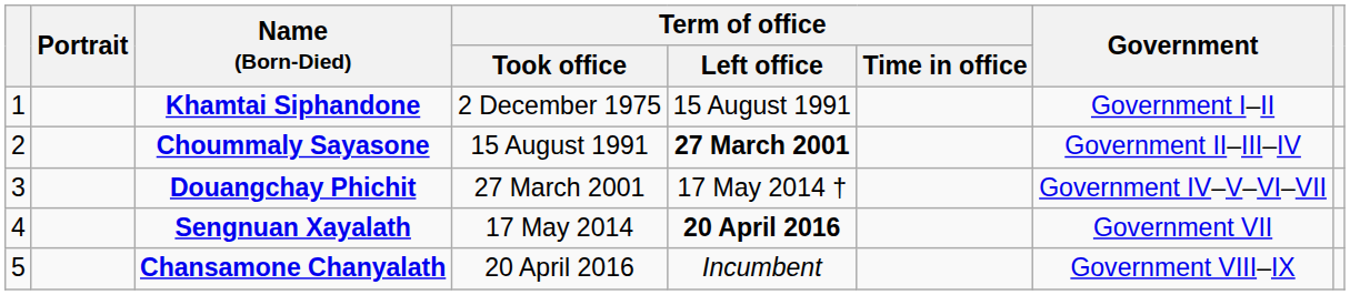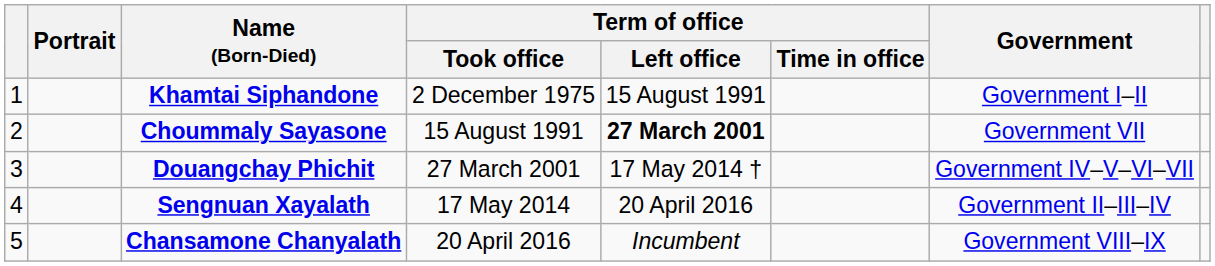Choummaly Sayasone | Government: Government II–III–IV -> Government VII
Sengnuan Xayalath | Term of office / Left office: bold -> normal
Sengnuan Xayalath | Government: Government VII -> Government II–III–IV
